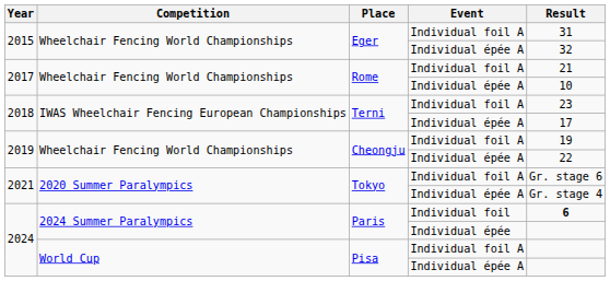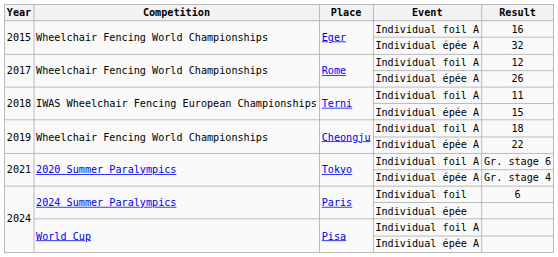Eger / Individual foil A | Result: 31 -> 16
Rome / Individual foil A | Result: 21 -> 12
Rome / Individual épée A | Result: 10 -> 26
Terni / Individual foil A | Result: 23 -> 11
Terni / Individual épée A | Result: 17 -> 15
Cheongju / Individual foil A | Result: 19 -> 18
Paris / Individual foil | Result: bold -> normal
